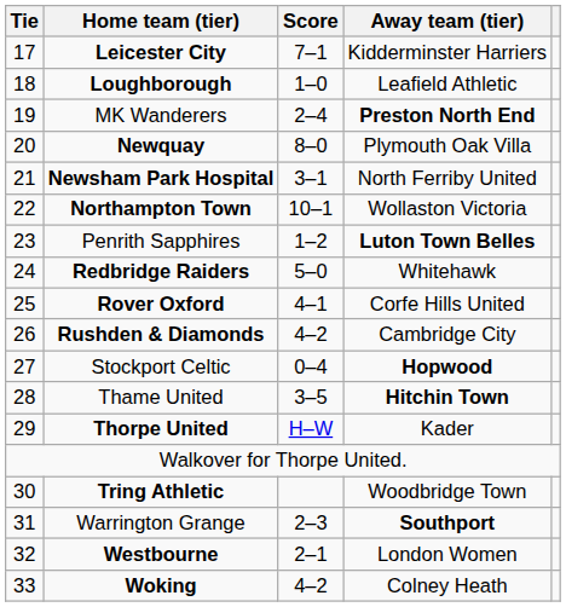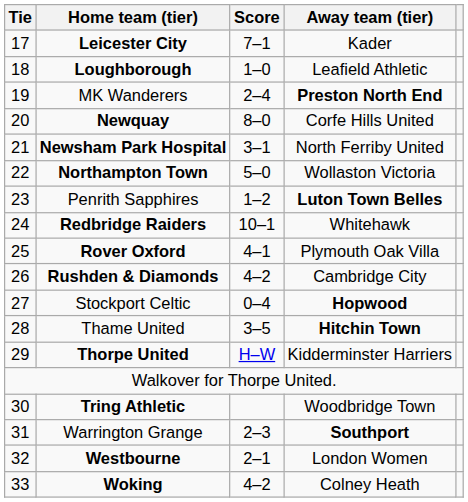Leicester City | Away team (tier): Kidderminster Harriers -> Kader
Newquay | Away team (tier): Plymouth Oak Villa -> Corfe Hills United
Northampton Town | Score: 10–1 -> 5–0
Redbridge Raiders | Score: 5–0 -> 10–1
Rover Oxford | Away team (tier): Corfe Hills United -> Plymouth Oak Villa
Thorpe United | Away team (tier): Kader -> Kidderminster Harriers
